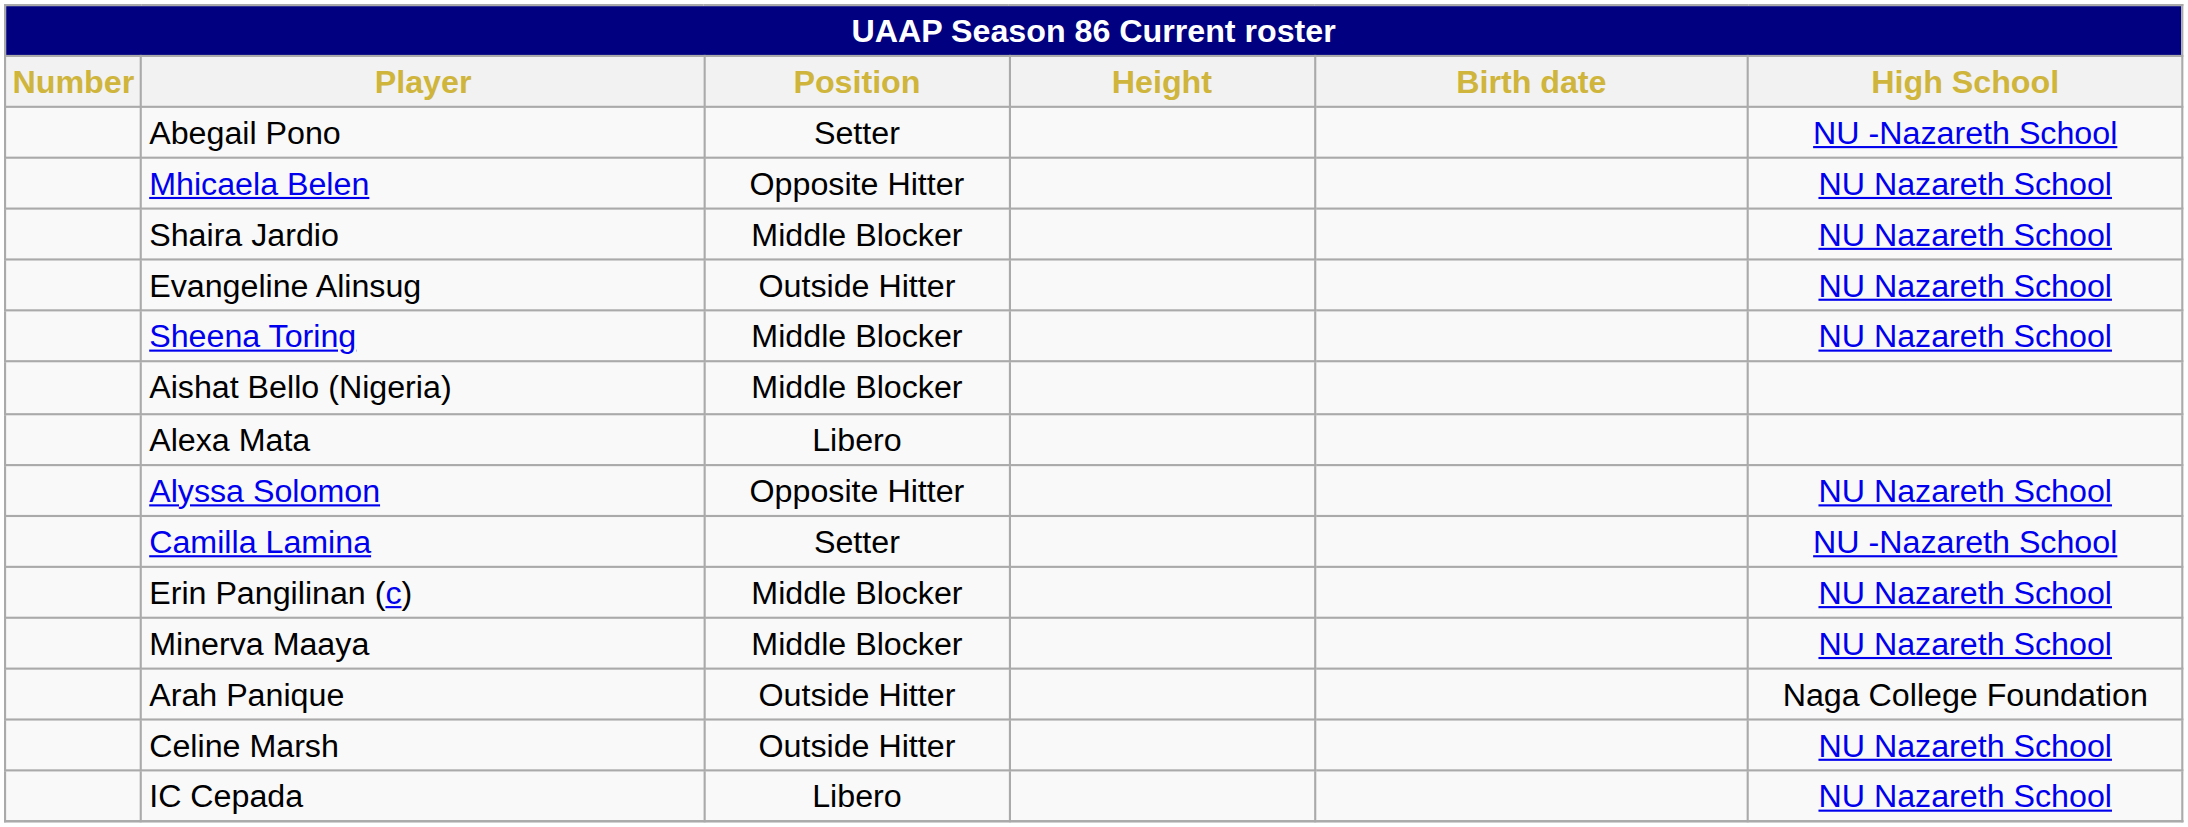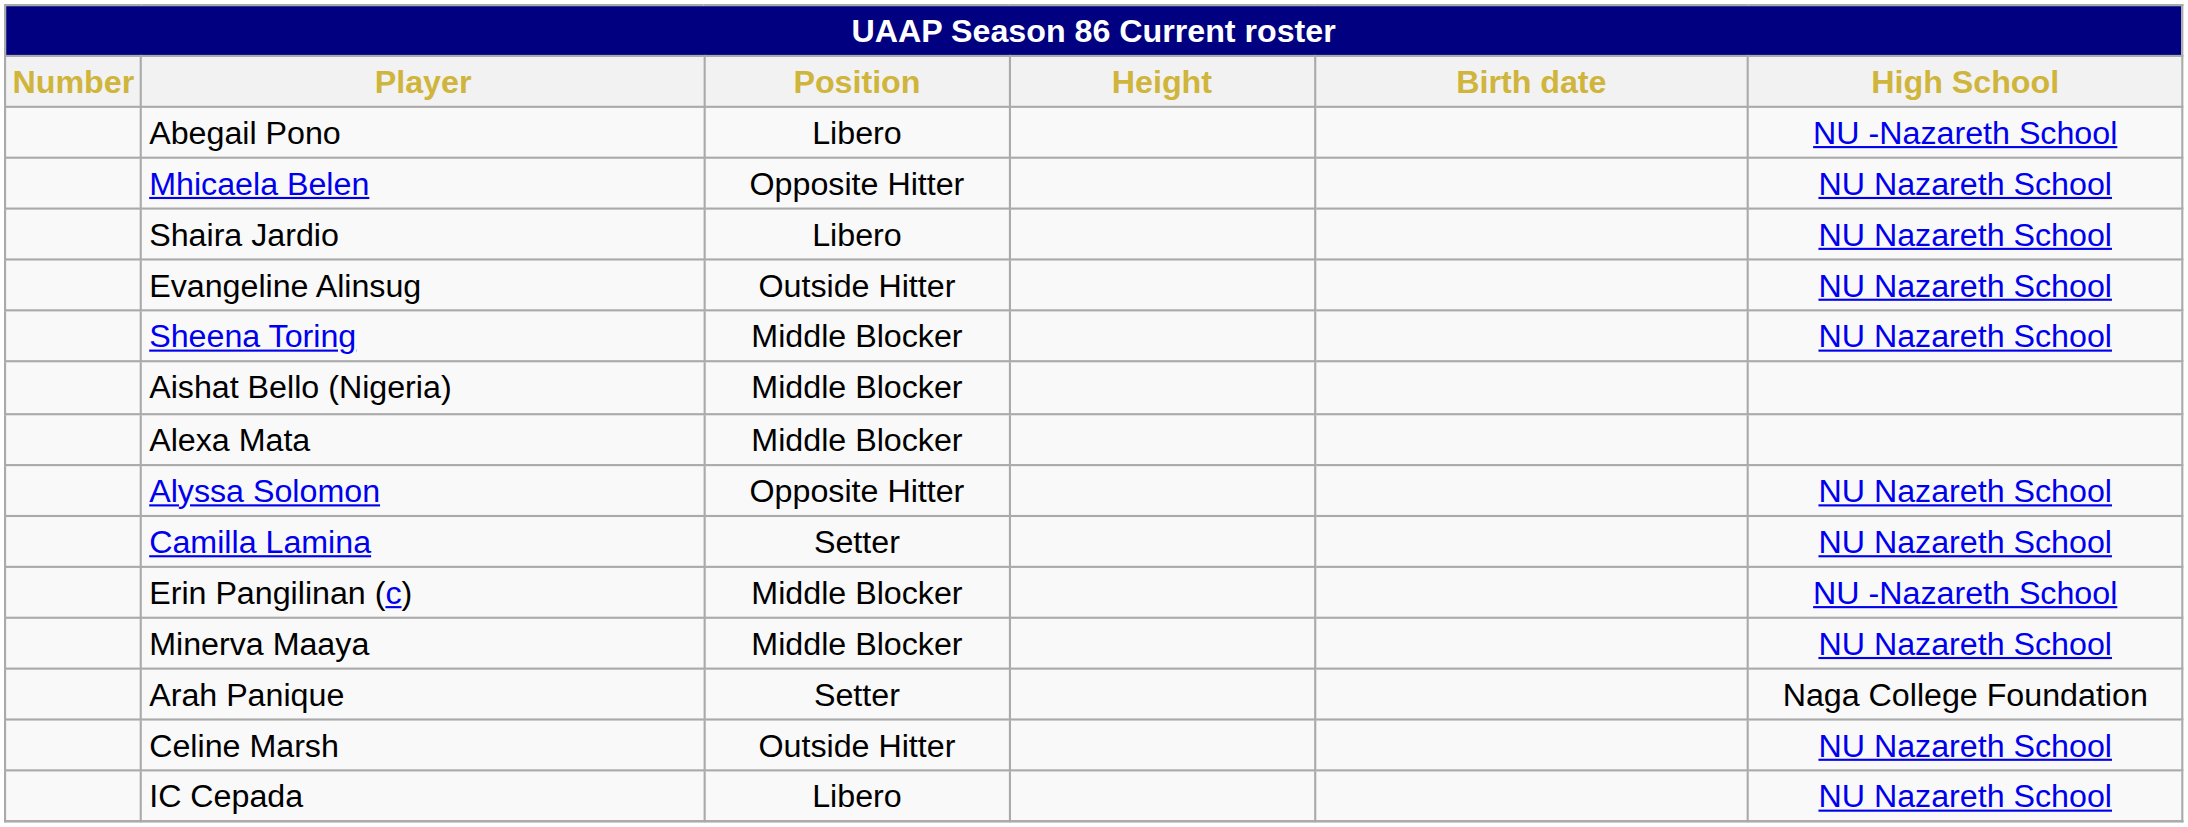Abegail Pono | Position: Setter -> Libero
Shaira Jardio | Position: Middle Blocker -> Libero
Alexa Mata | Position: Libero -> Middle Blocker
Camilla Lamina | High School: NU -Nazareth School -> NU Nazareth School
Erin Pangilinan (c) | High School: NU Nazareth School -> NU -Nazareth School
Arah Panique | Position: Outside Hitter -> Setter
